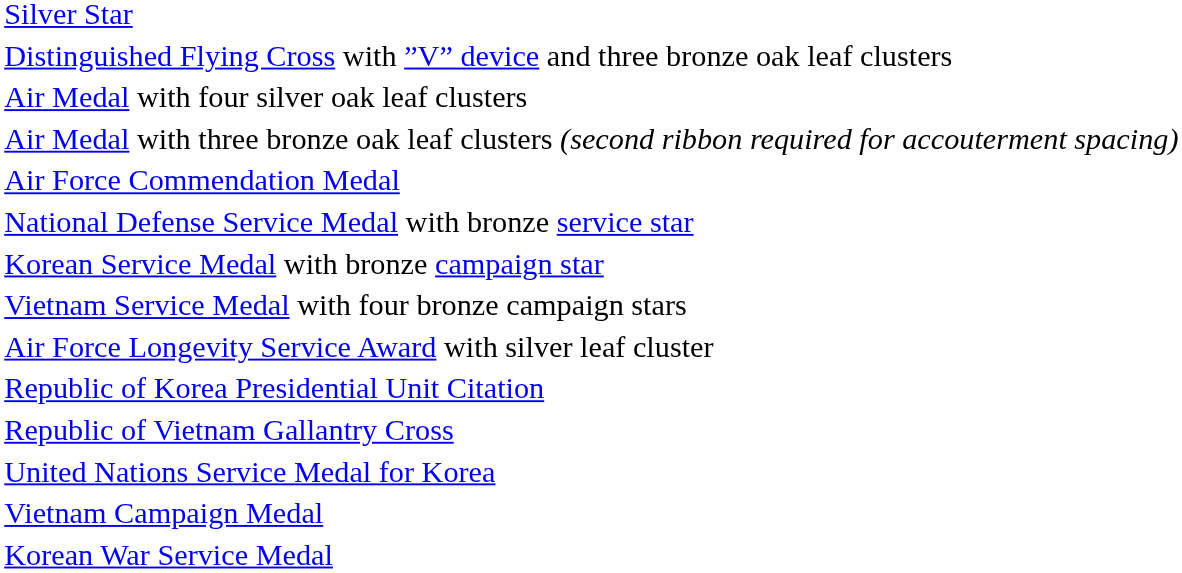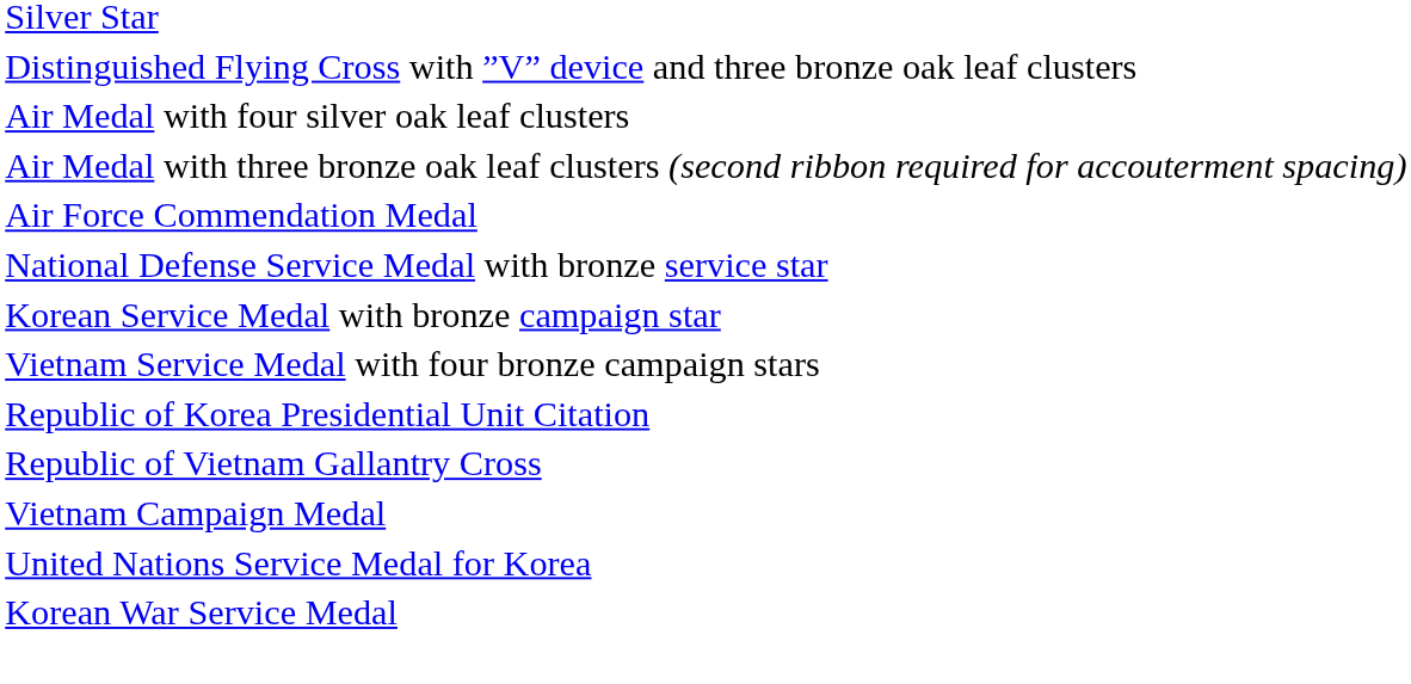- row: Air Force Longevity Service Award with silver leaf cluster
rows swapped: United Nations Service Medal for Korea <-> Vietnam Campaign Medal
